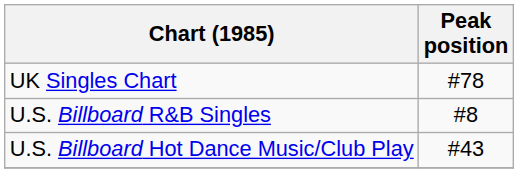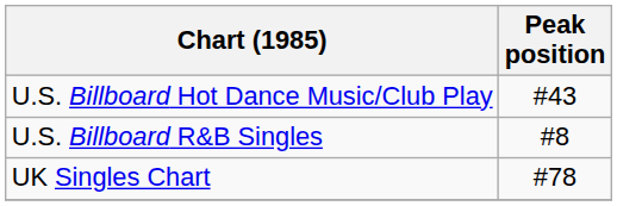rows swapped: UK Singles Chart <-> U.S. Billboard Hot Dance Music/Club Play
